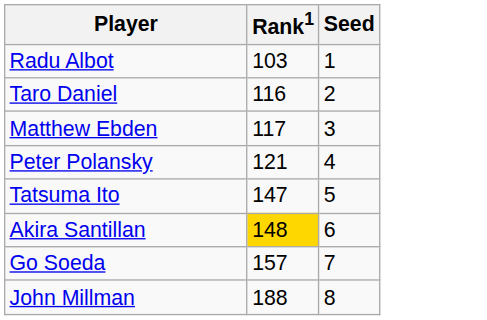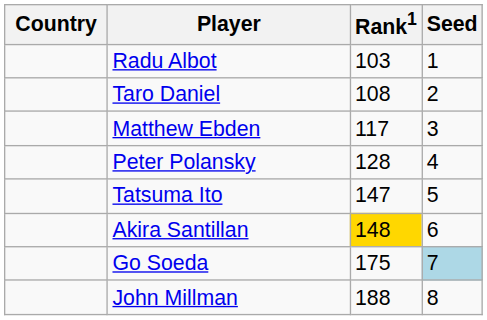+ column: Country
Taro Daniel | Rank1: 116 -> 108
Peter Polansky | Rank1: 121 -> 128
Go Soeda | Rank1: 157 -> 175
Go Soeda | Seed: no background -> lightblue background
